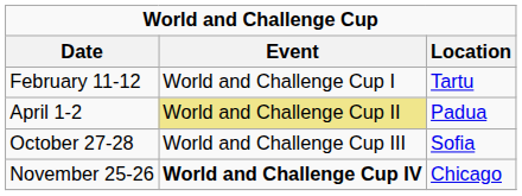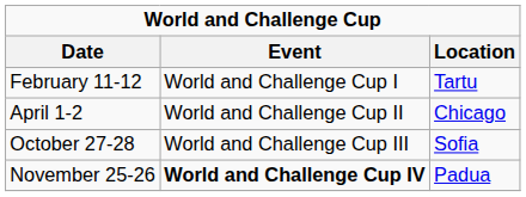April 1-2 | Event: khaki background -> no background
April 1-2 | Location: Padua -> Chicago
November 25-26 | Location: Chicago -> Padua
